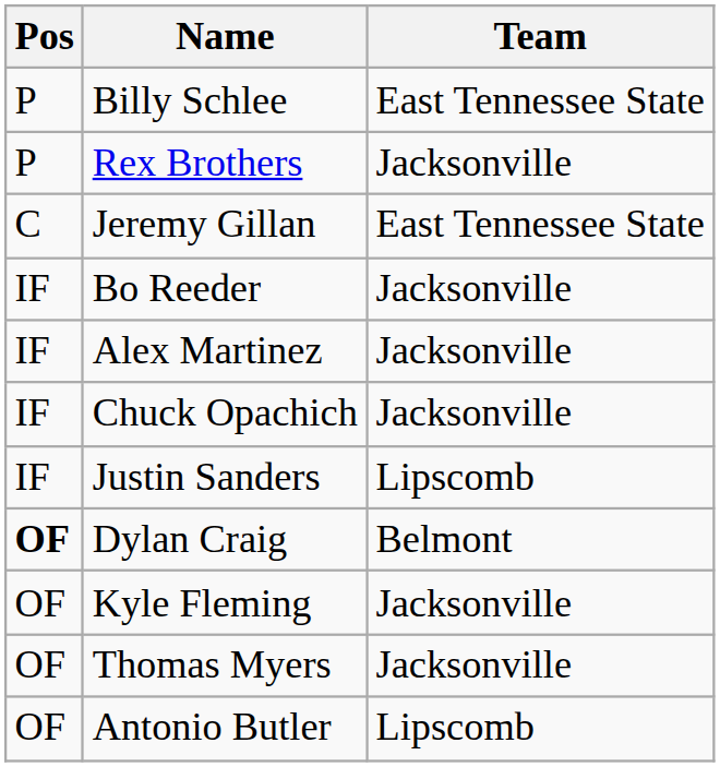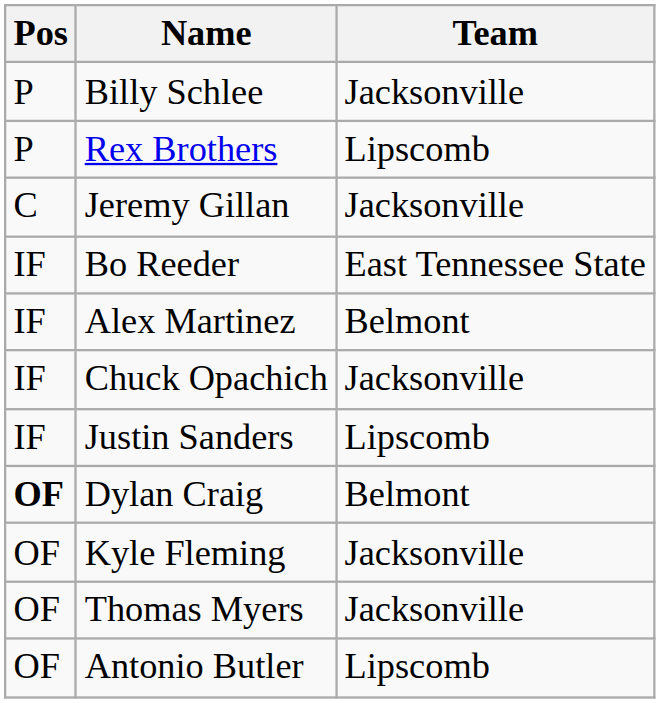Billy Schlee | Team: East Tennessee State -> Jacksonville
Rex Brothers | Team: Jacksonville -> Lipscomb
Jeremy Gillan | Team: East Tennessee State -> Jacksonville
Bo Reeder | Team: Jacksonville -> East Tennessee State
Alex Martinez | Team: Jacksonville -> Belmont
